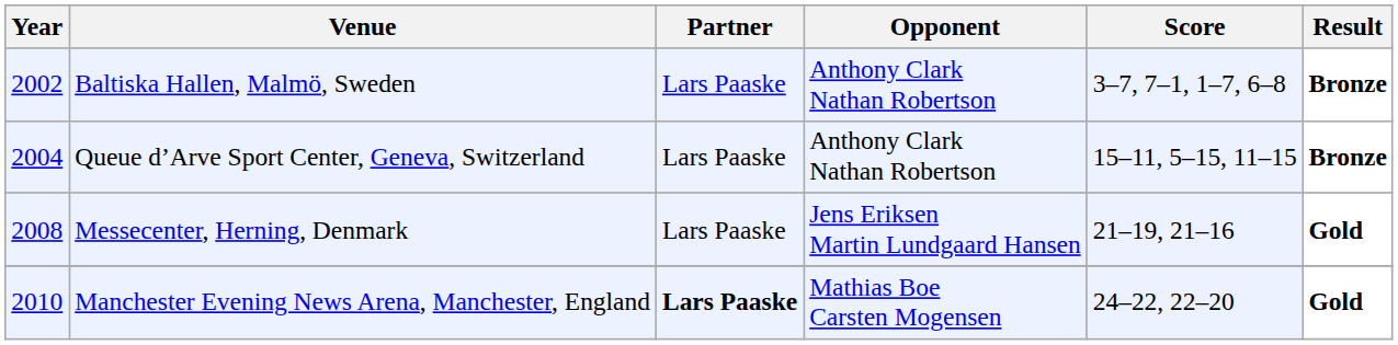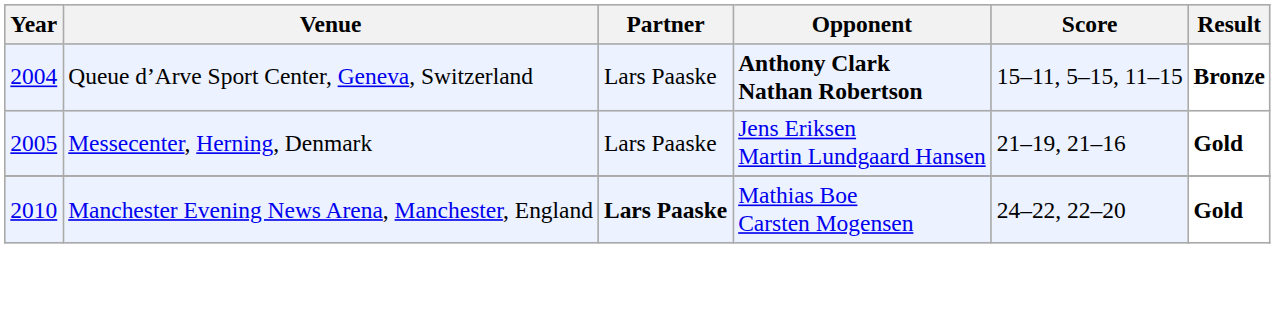- row: 2002 | Baltiska Hallen, Malmö, Sweden | Lars Paaske | Anthony Clark Nathan Robertson | 3–7, 7–1, 1–7, 6–8 | Bronze
Queue d’Arve Sport Center, Geneva, Switzerland | Opponent: normal -> bold
Messecenter, Herning, Denmark | Year: 2008 -> 2005
